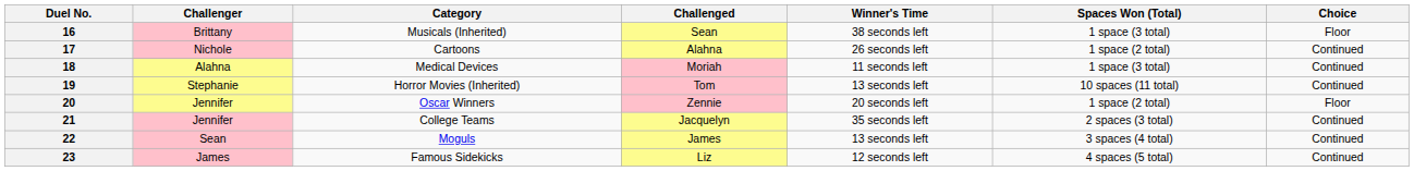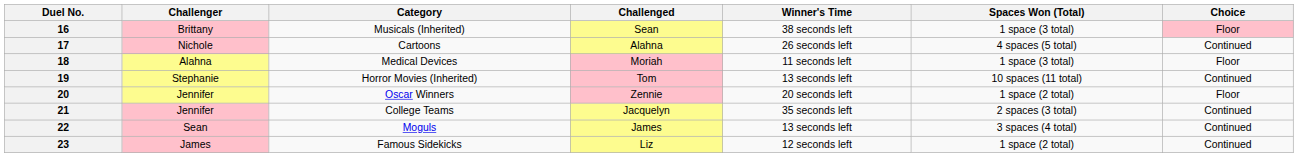16 | Choice: no background -> pink background
17 | Spaces Won (Total): 1 space (2 total) -> 4 spaces (5 total)
18 | Choice: Continued -> Floor
23 | Spaces Won (Total): 4 spaces (5 total) -> 1 space (2 total)
